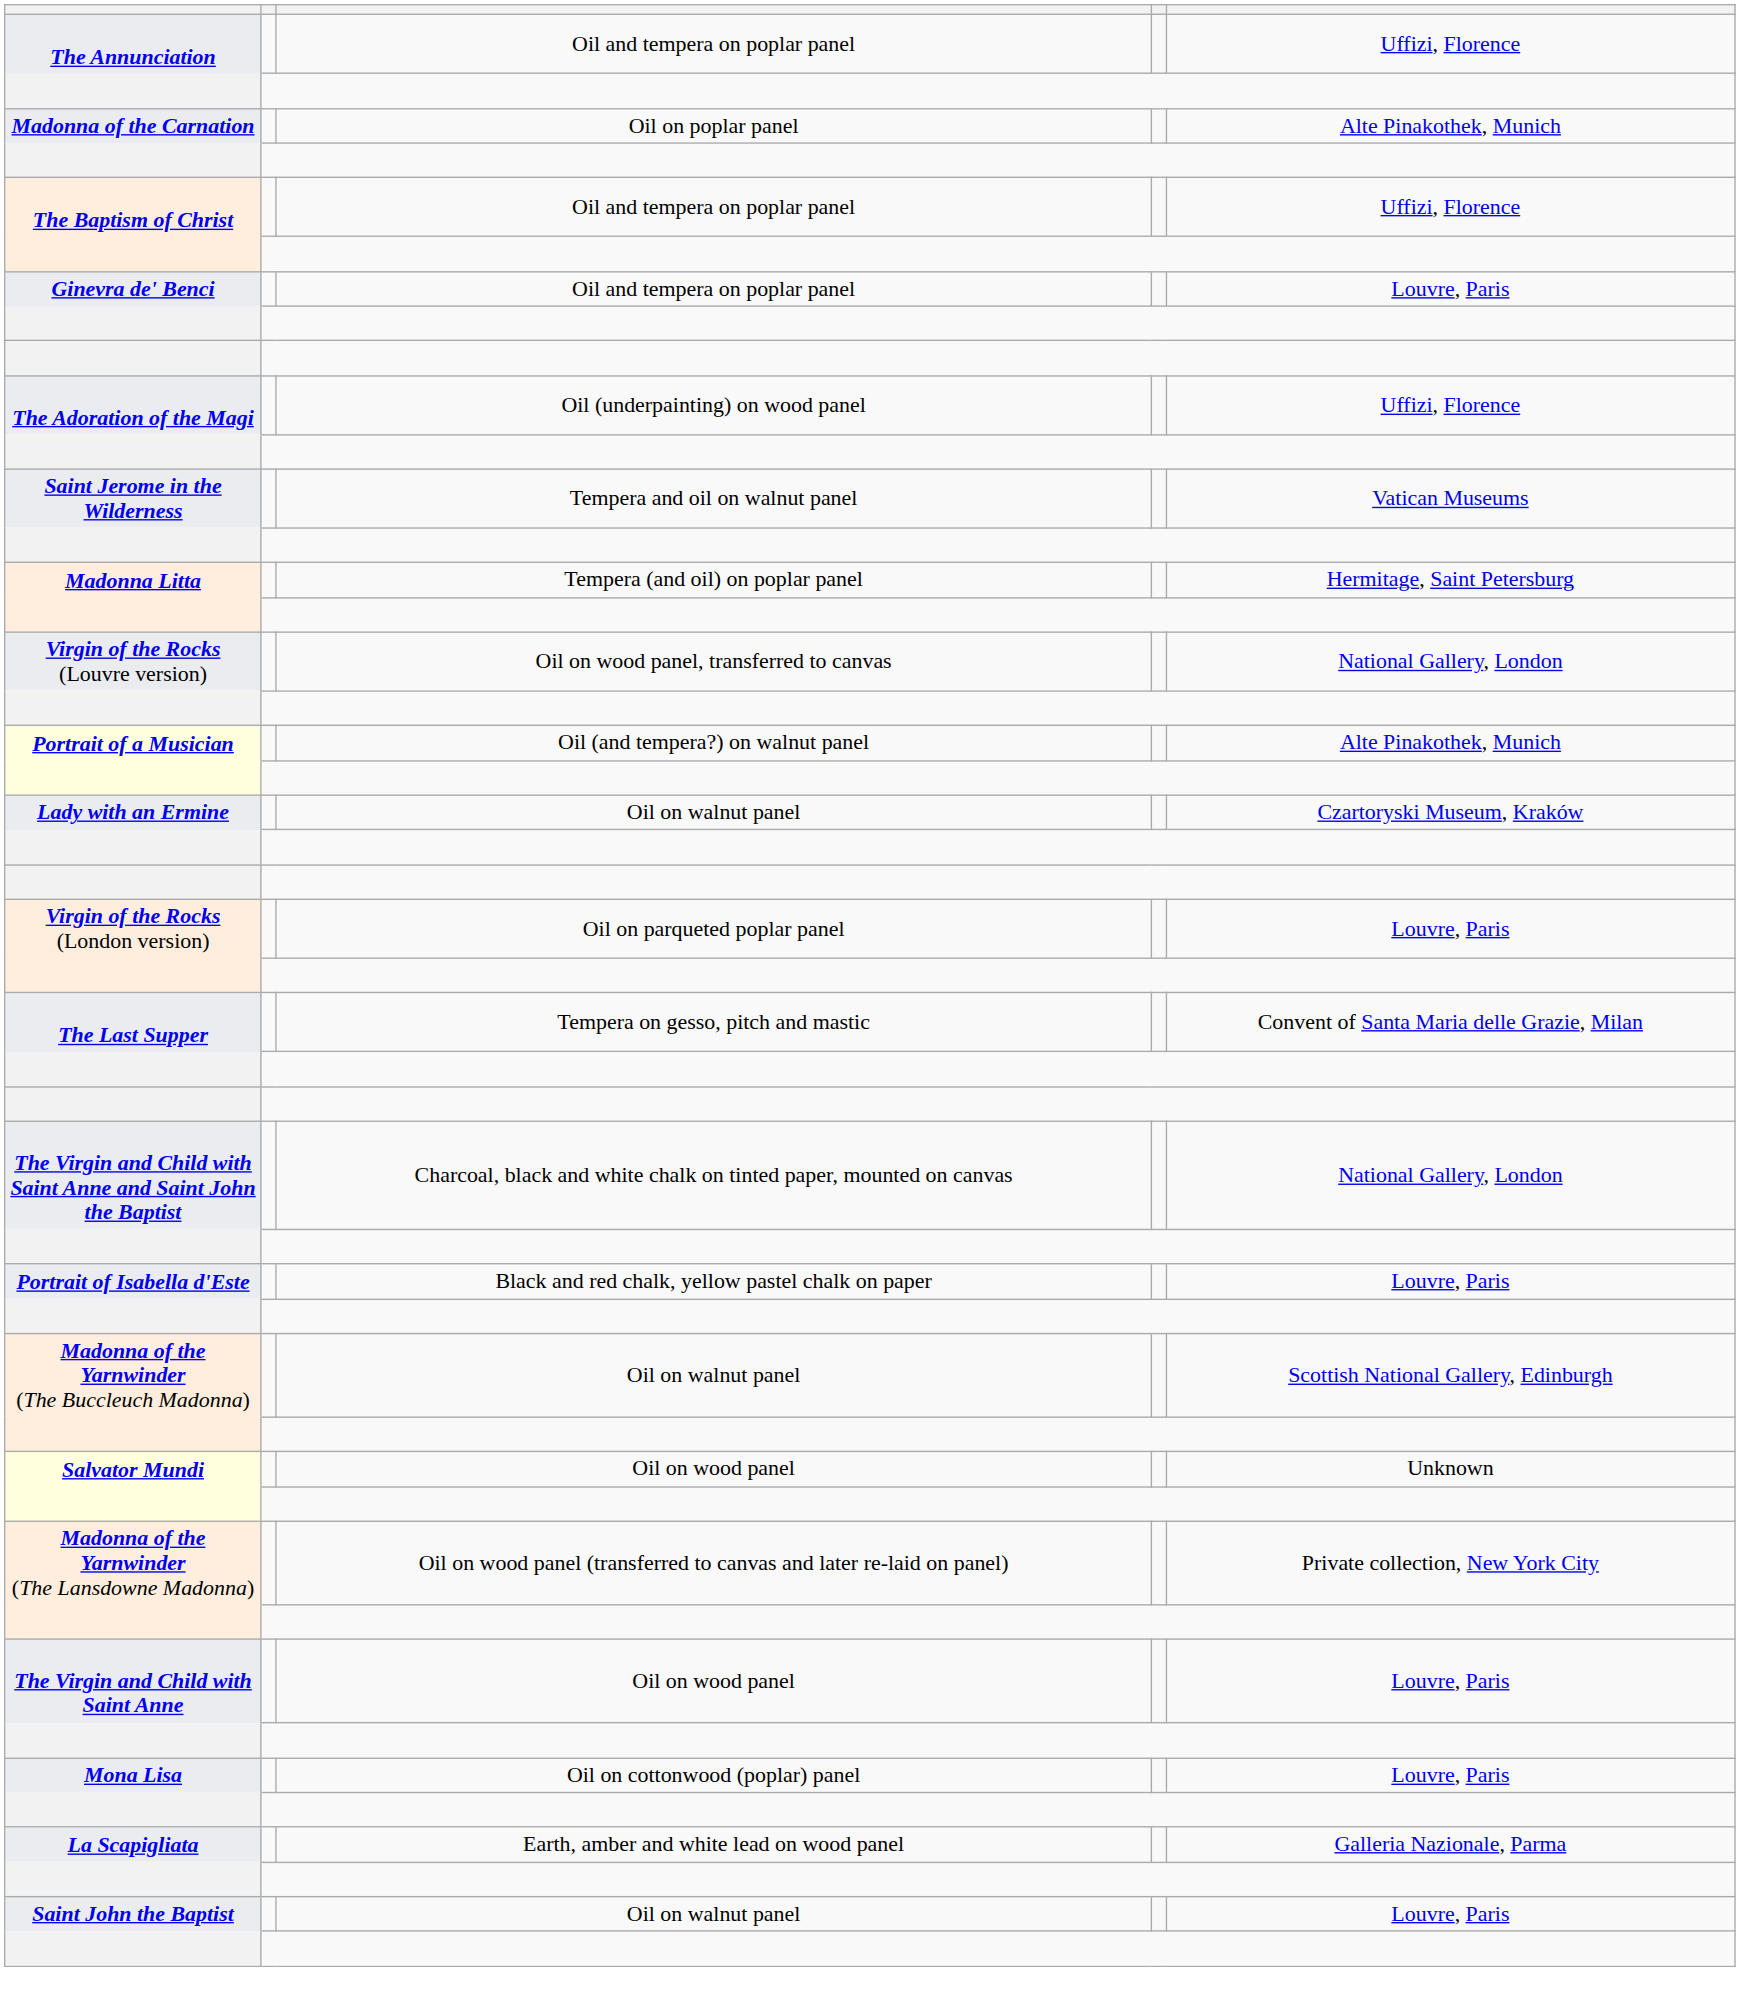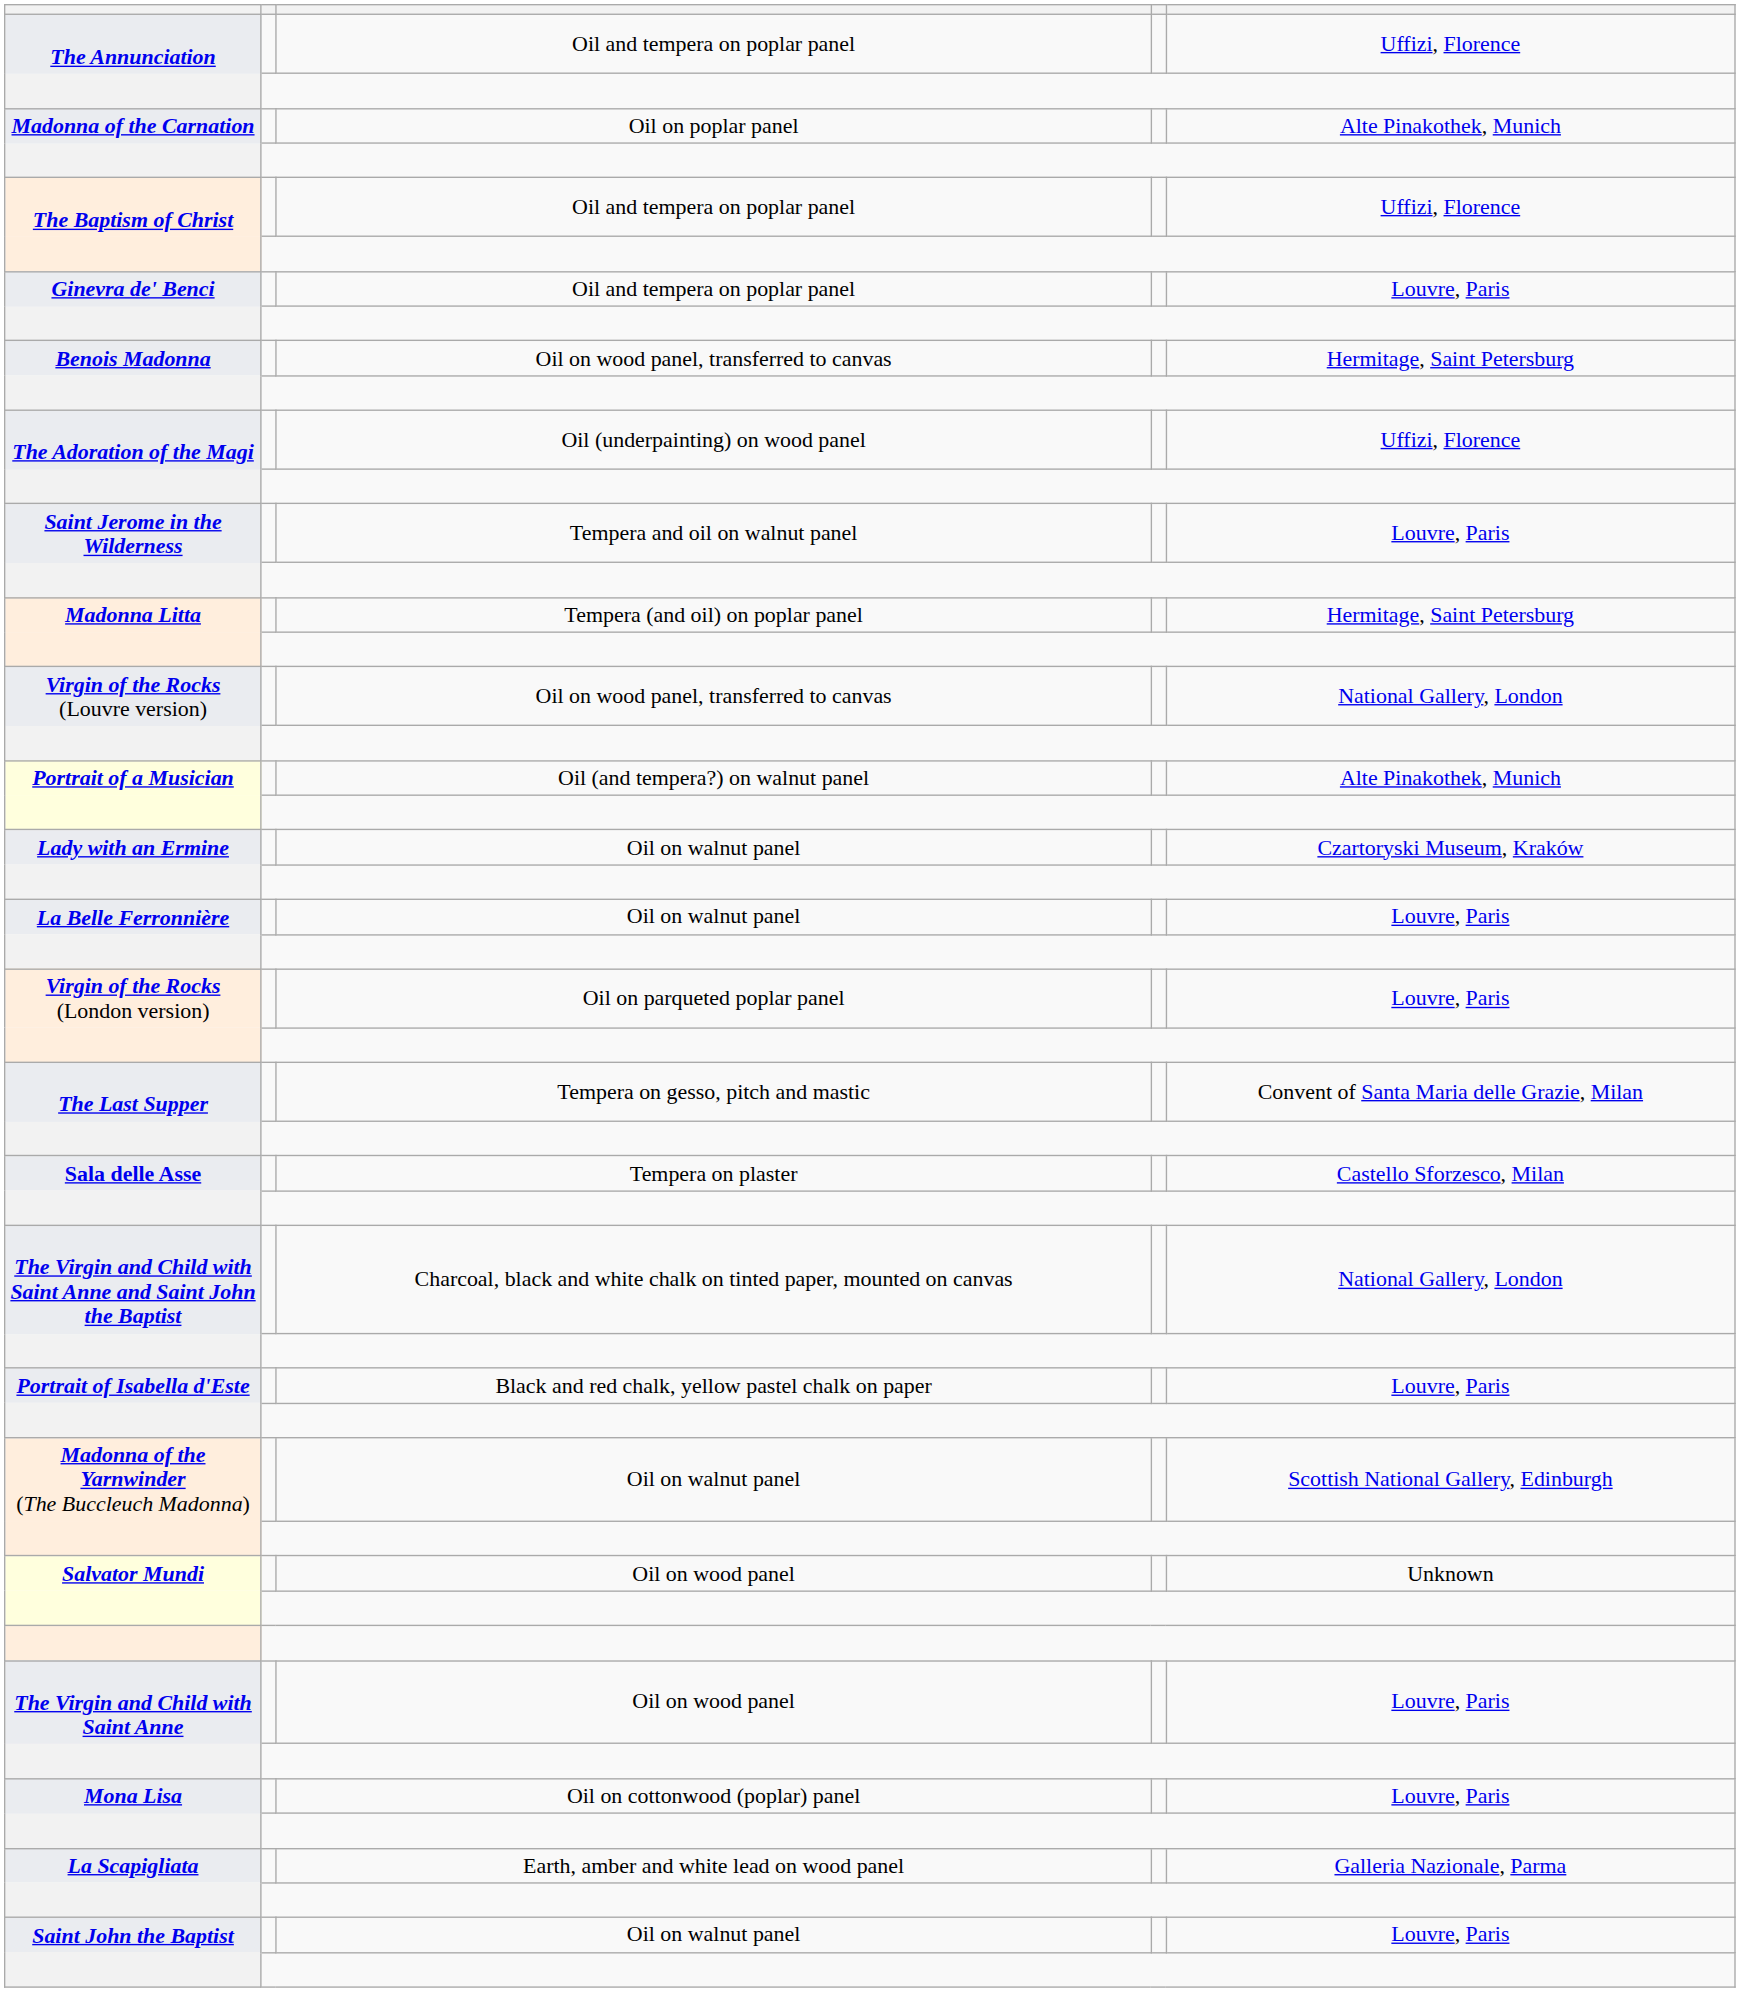+ row: Benois Madonna | Oil on wood panel, transferred to canvas | Hermitage, Saint Petersburg
Saint Jerome in the Wilderness | column 5: Vatican Museums -> Louvre, Paris
+ row: La Belle Ferronnière | Oil on walnut panel | Louvre, Paris
+ row: Sala delle Asse | Tempera on plaster | Castello Sforzesco, Milan
- row: Madonna of the Yarnwinder (The Lansdowne Madonna) | Oil on wood panel (transferred to canvas and later re-laid on panel) | Private collection, New York City
